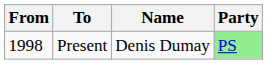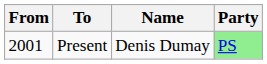Present | From: 1998 -> 2001
